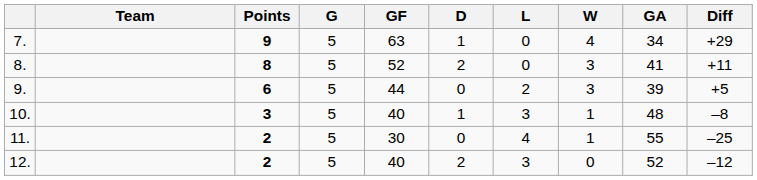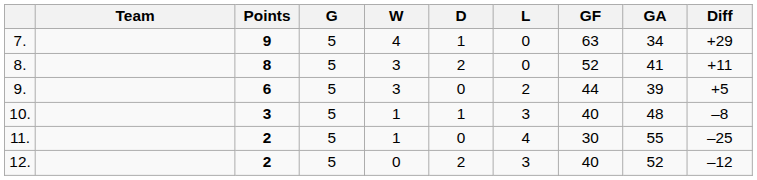columns swapped: W <-> GF
